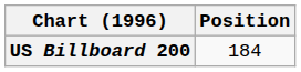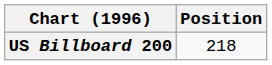US Billboard 200 | Position: 184 -> 218
